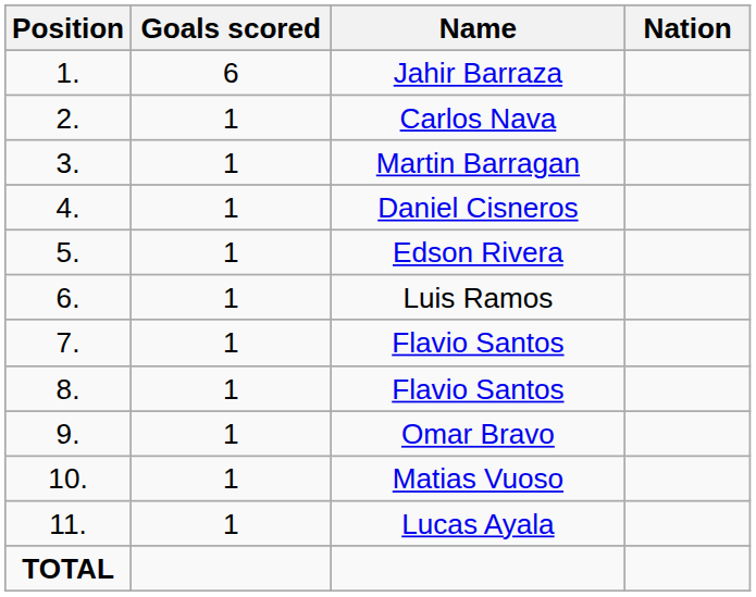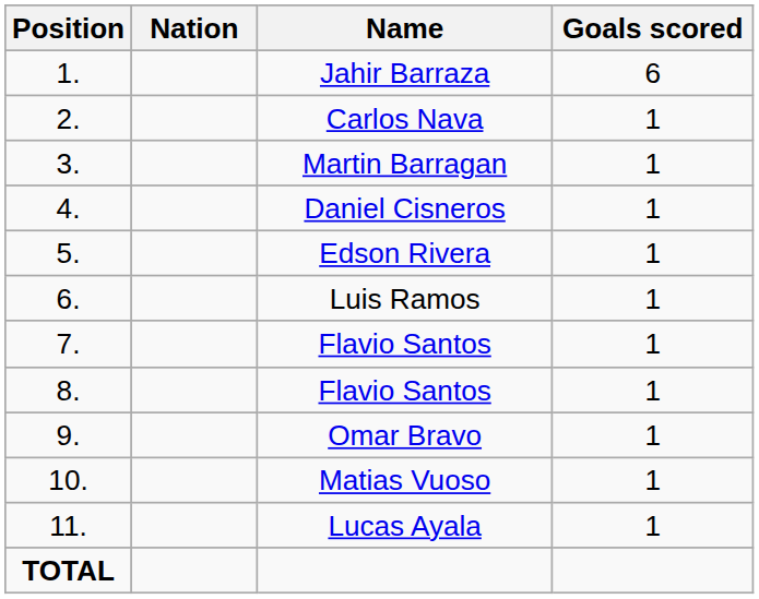columns swapped: Nation <-> Goals scored
